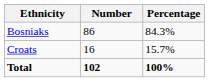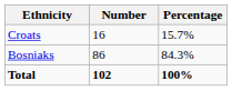rows swapped: Bosniaks <-> Croats
